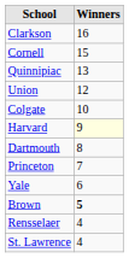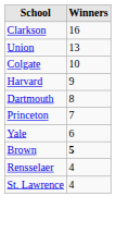- row: Cornell | 15
- row: Quinnipiac | 13
Union | Winners: 12 -> 13
Harvard | Winners: lightyellow background -> no background
